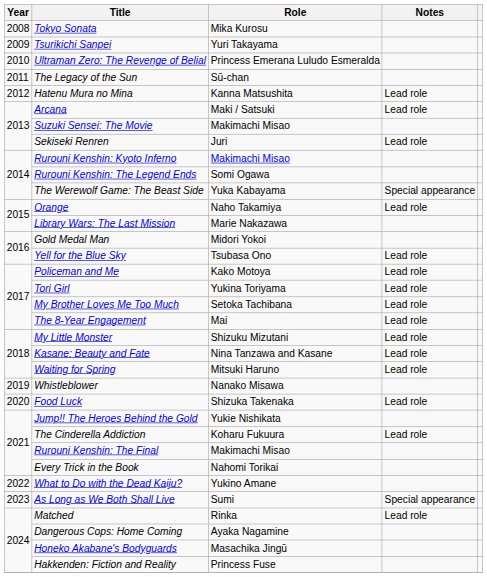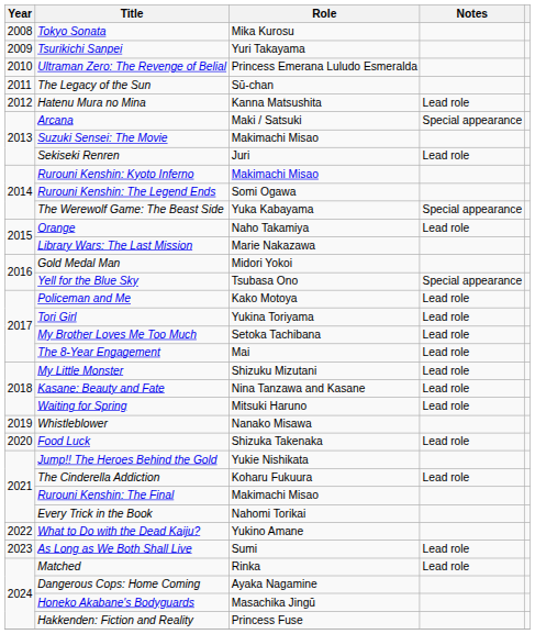Arcana | Notes: Lead role -> Special appearance
Yell for the Blue Sky | Notes: Lead role -> Special appearance
As Long as We Both Shall Live | Notes: Special appearance -> Lead role
